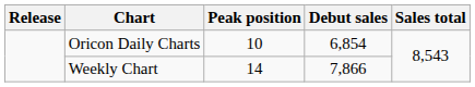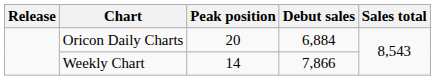Oricon Daily Charts | Peak position: 10 -> 20
Oricon Daily Charts | Debut sales: 6,854 -> 6,884
